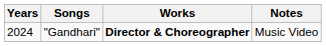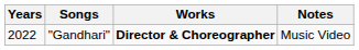"Gandhari" | Years: 2024 -> 2022
